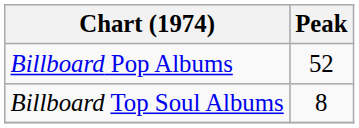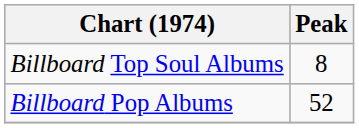rows swapped: Billboard Pop Albums <-> Billboard Top Soul Albums
